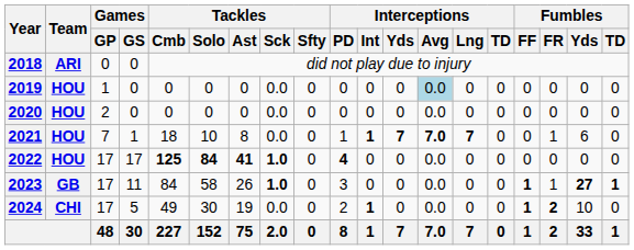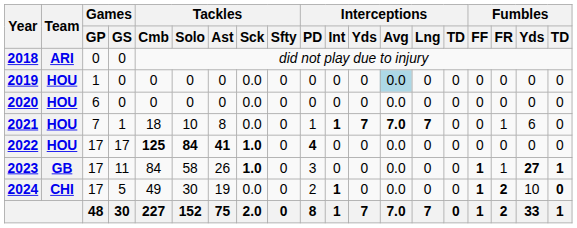2020 | Games / GP: 2 -> 6
2024 | Fumbles / TD: normal -> bold
